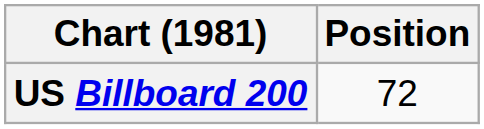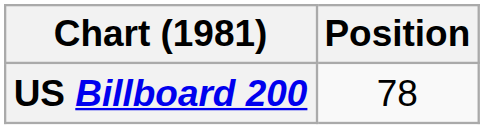US Billboard 200 | Position: 72 -> 78
